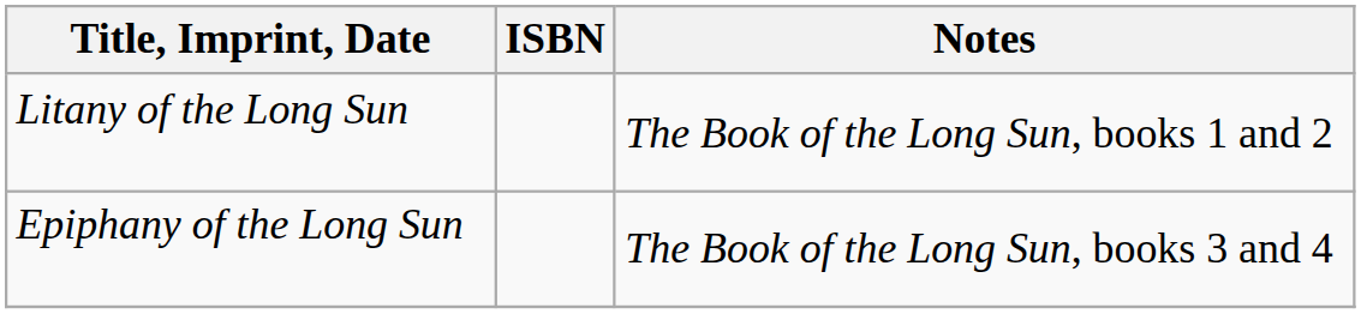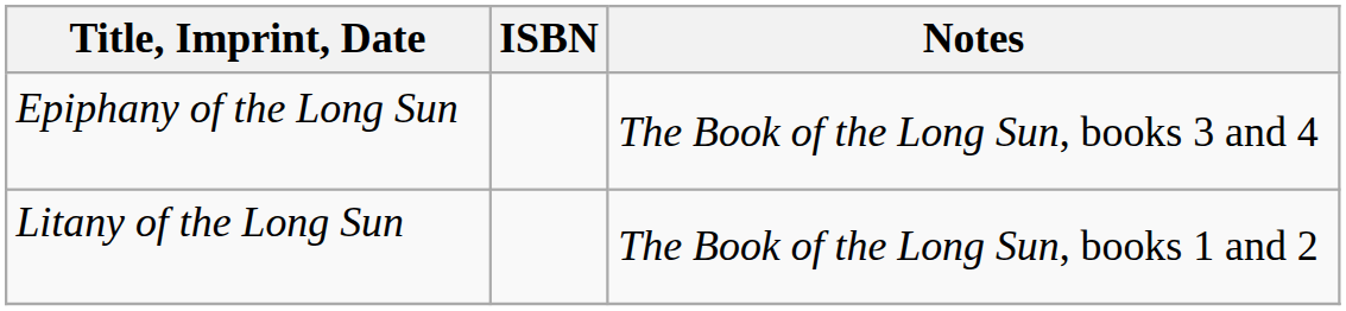rows swapped: Litany of the Long Sun <-> Epiphany of the Long Sun
